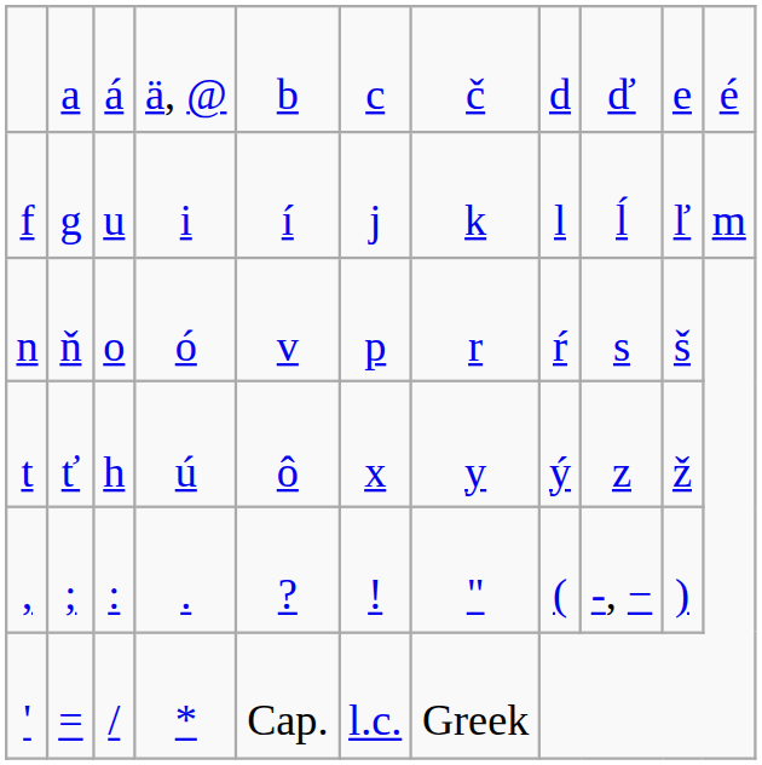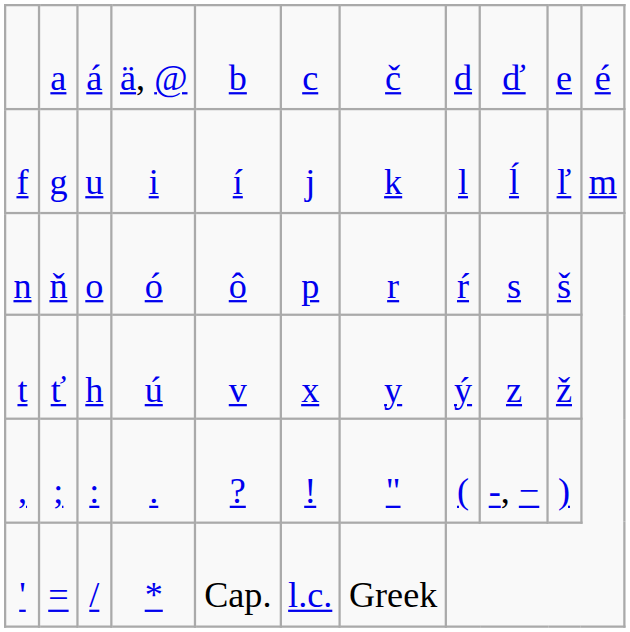n | column 5: v -> ô
t | column 5: ô -> v
